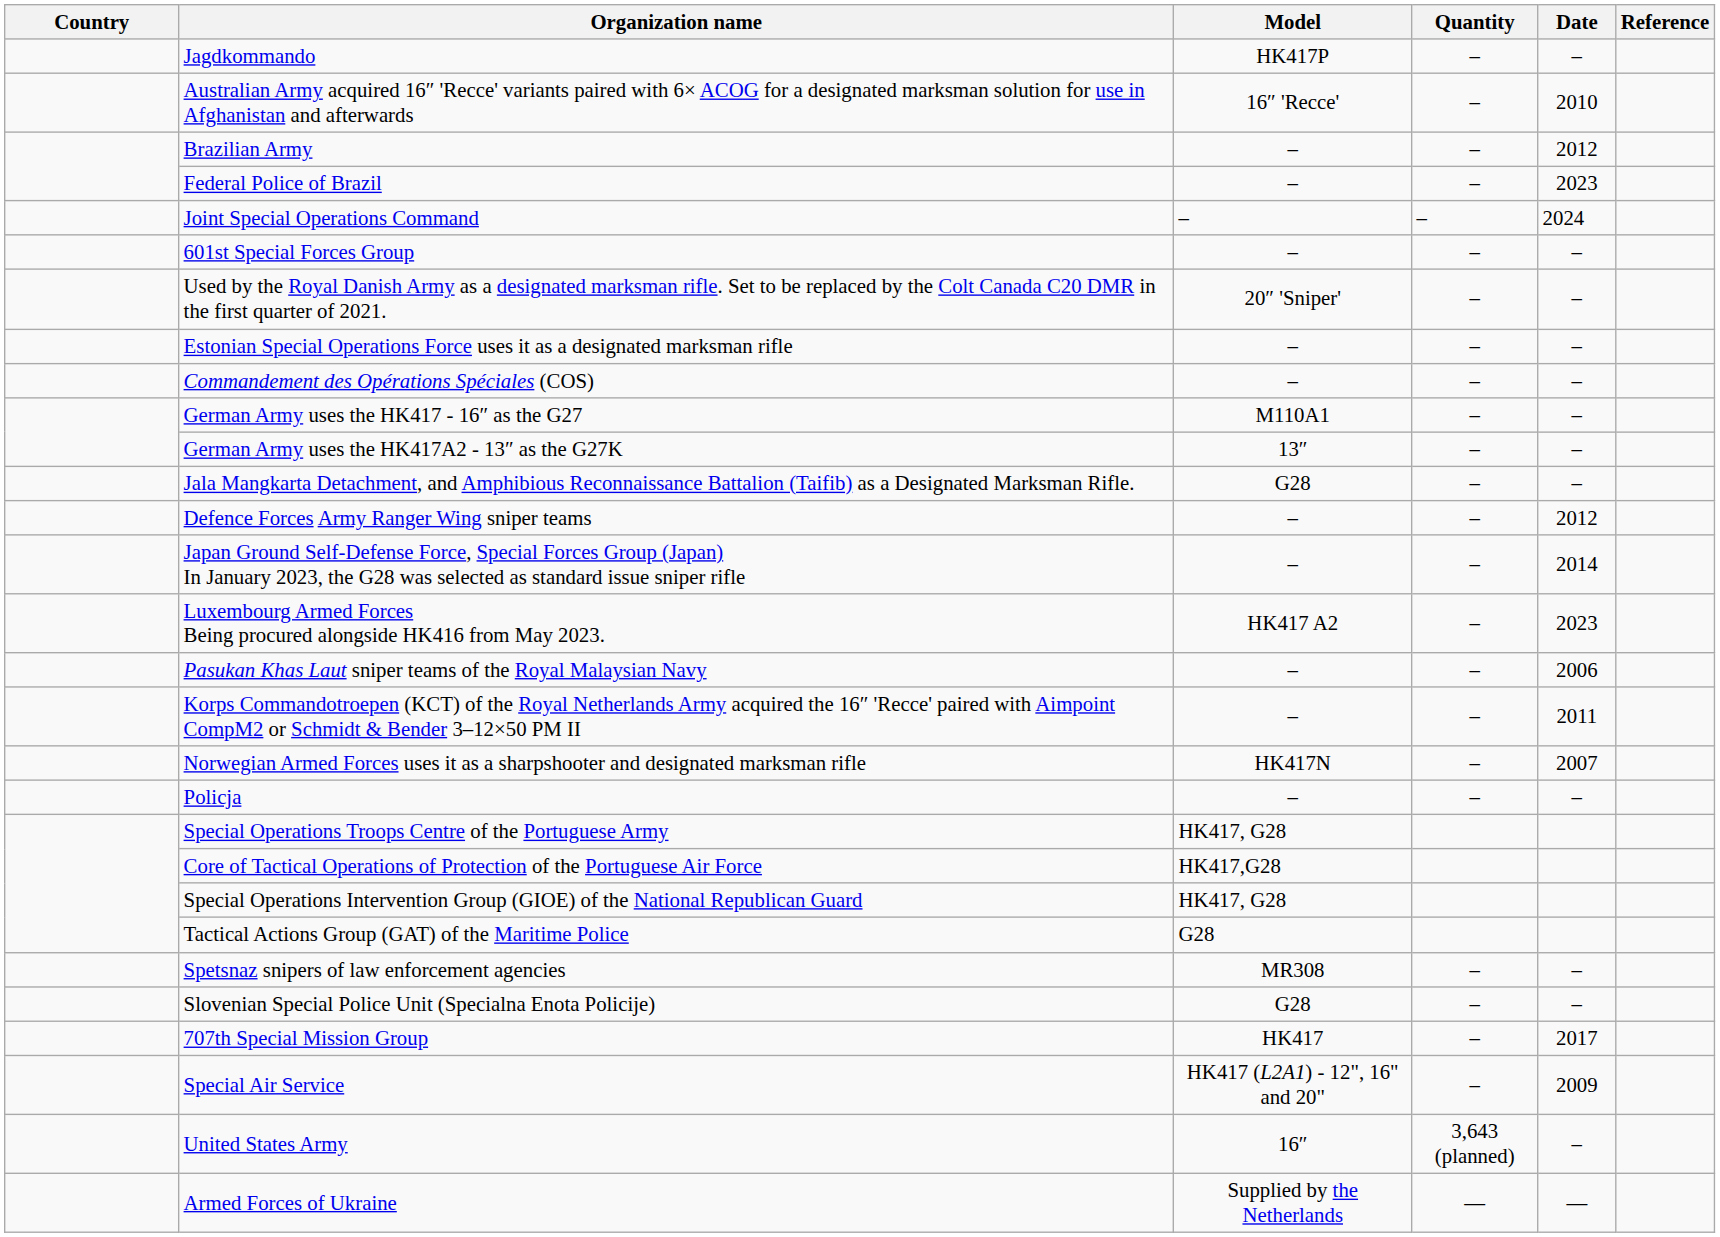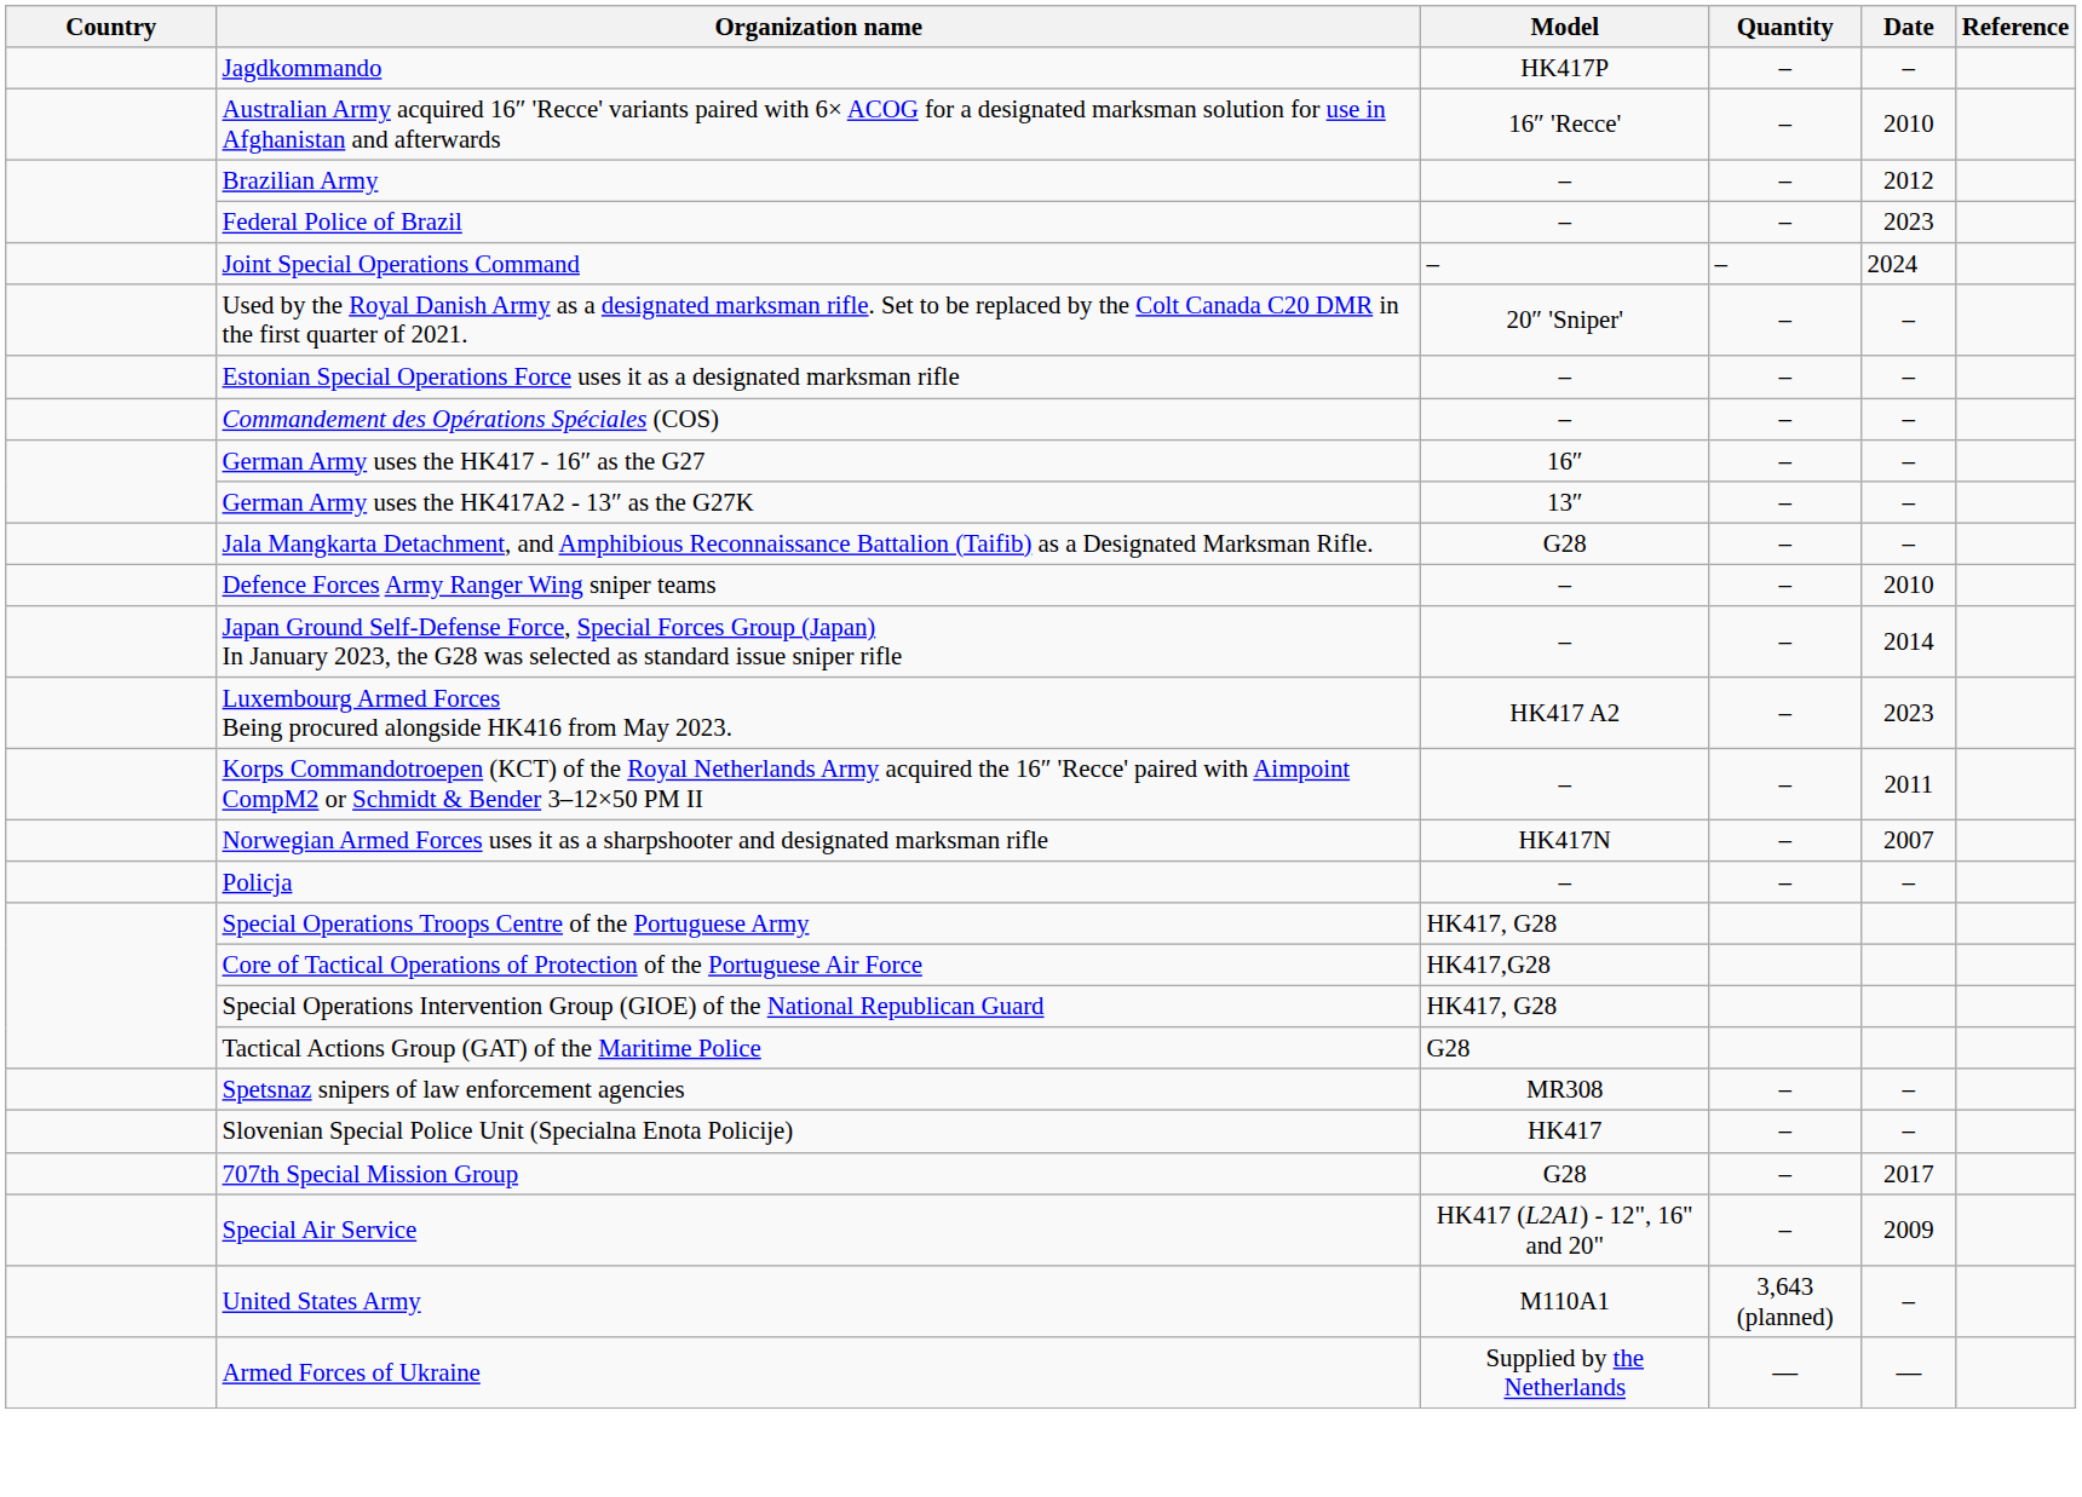- row: 601st Special Forces Group | – | – | –
German Army uses the HK417 - 16″ as the G27 | Model: M110A1 -> 16″
Defence Forces Army Ranger Wing sniper teams | Date: 2012 -> 2010
- row: Pasukan Khas Laut sniper teams of the Royal Malaysian Navy | – | – | 2006
Slovenian Special Police Unit (Specialna Enota Policije) | Model: G28 -> HK417
707th Special Mission Group | Model: HK417 -> G28
United States Army | Model: 16″ -> M110A1
